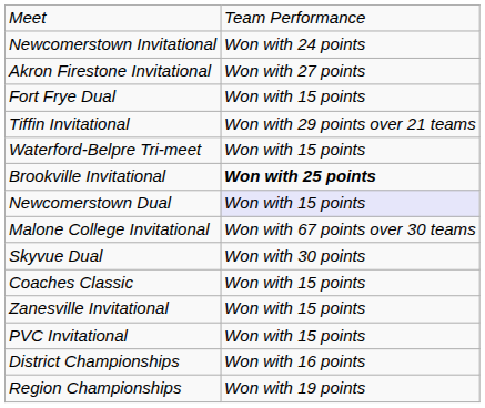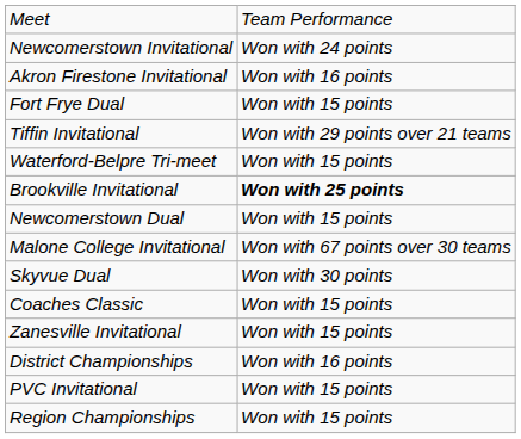Akron Firestone Invitational | column 2: Won with 27 points -> Won with 16 points
Newcomerstown Dual | column 2: lavender background -> no background
rows swapped: PVC Invitational <-> District Championships
Region Championships | column 2: Won with 19 points -> Won with 15 points
